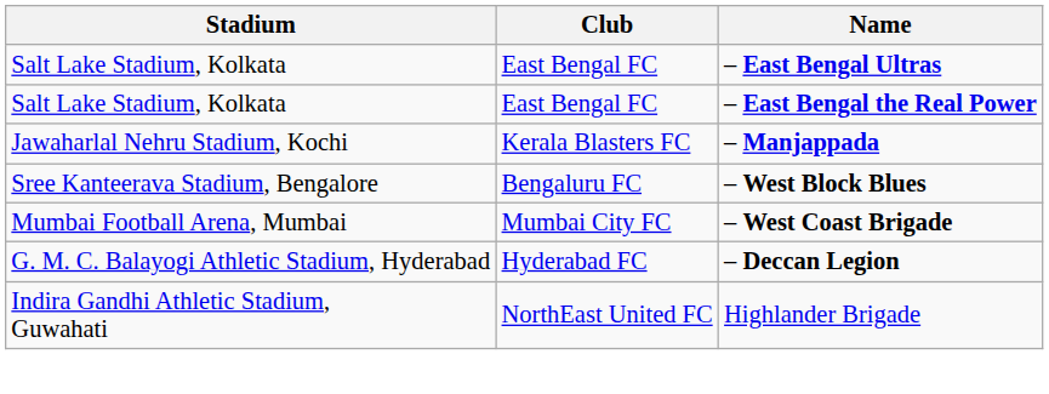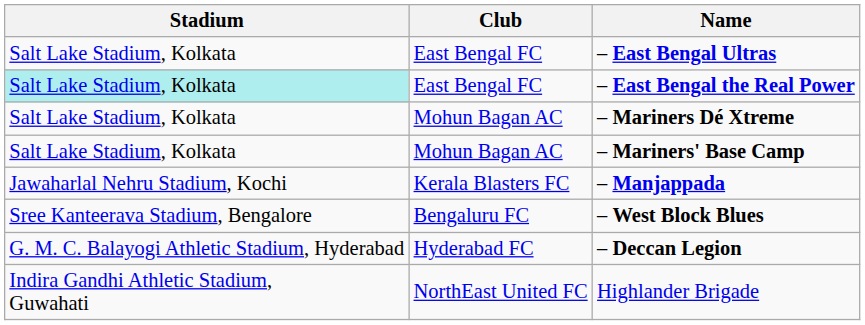– East Bengal the Real Power | Stadium: no background -> paleturquoise background
+ row: Salt Lake Stadium, Kolkata | Mohun Bagan AC | – Mariners Dé Xtreme
+ row: Salt Lake Stadium, Kolkata | Mohun Bagan AC | – Mariners' Base Camp
- row: Mumbai Football Arena, Mumbai | Mumbai City FC | – West Coast Brigade
